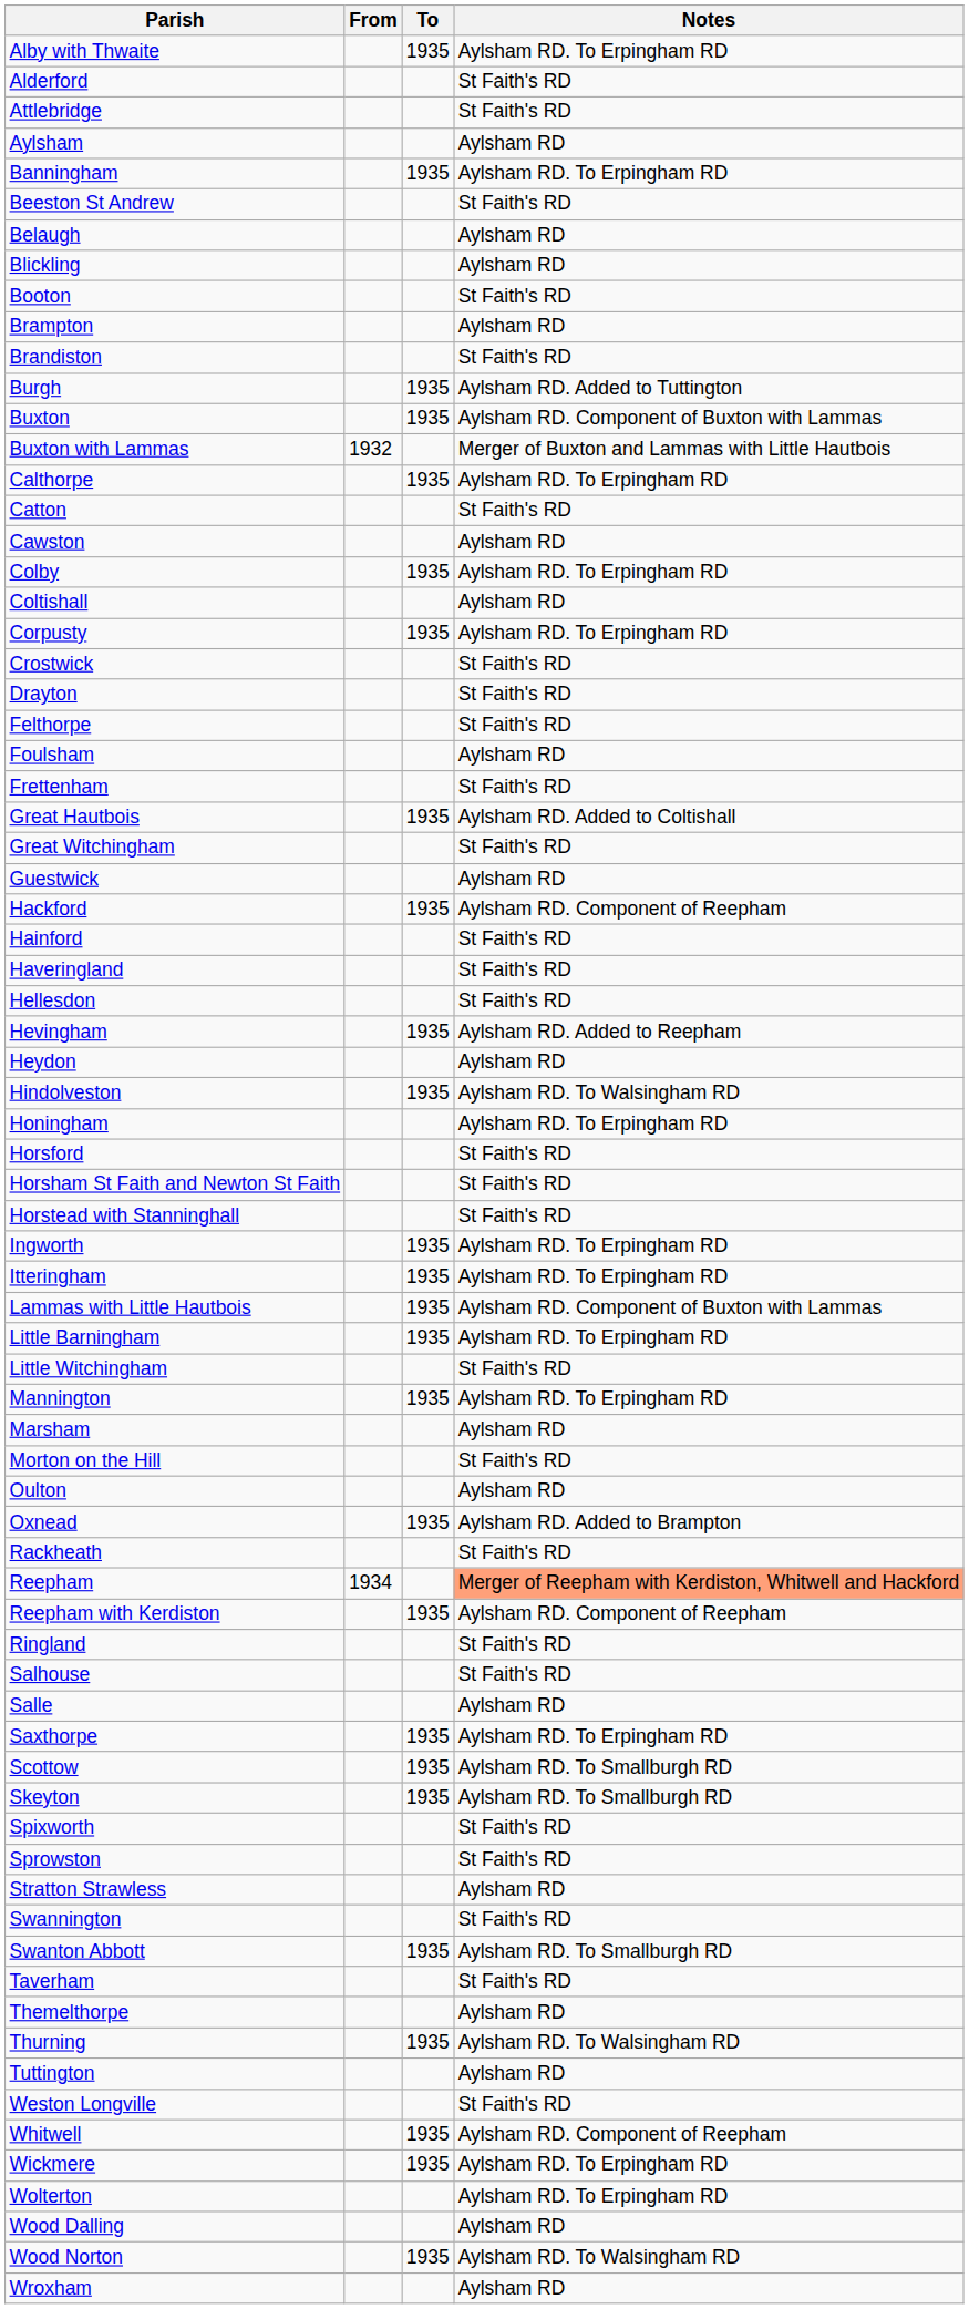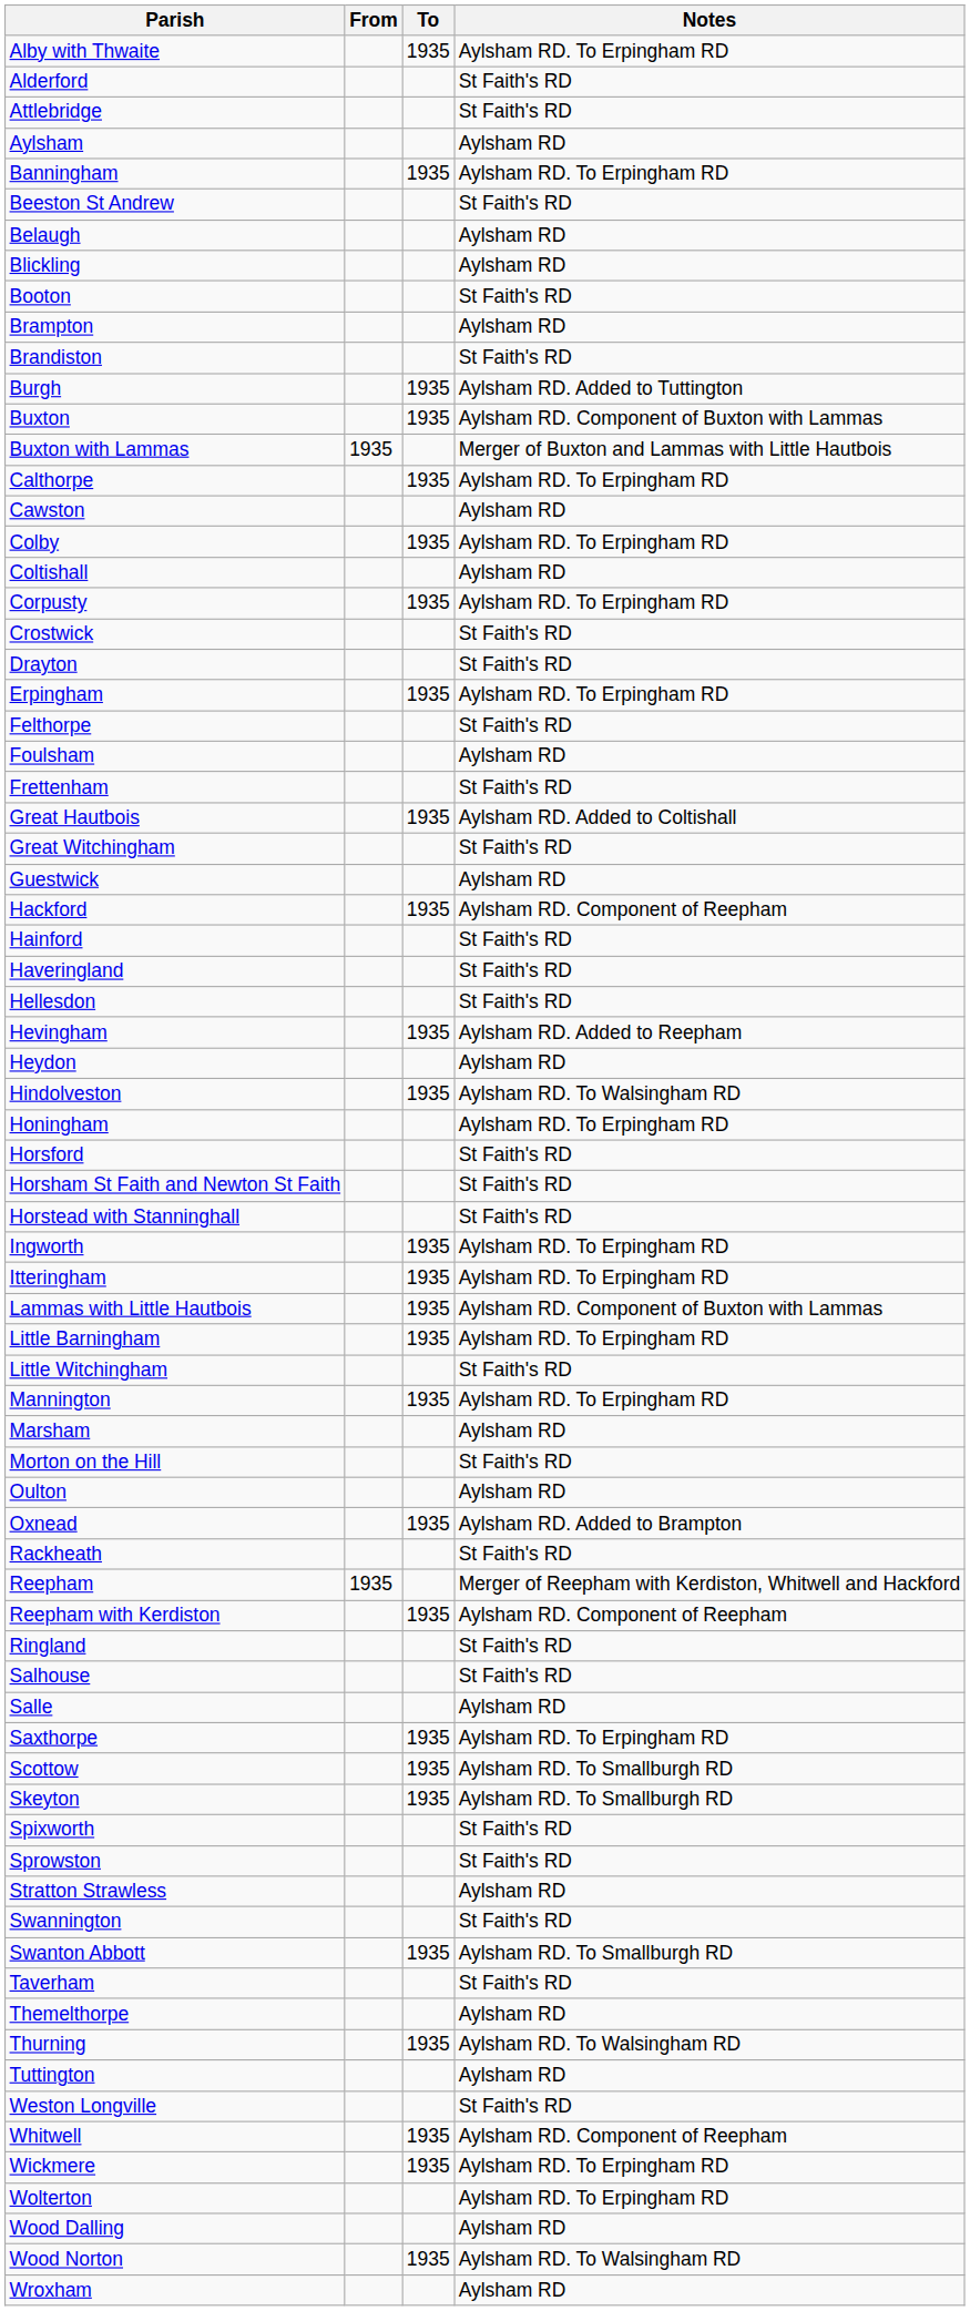Buxton with Lammas | From: 1932 -> 1935
- row: Catton | St Faith's RD
+ row: Erpingham | 1935 | Aylsham RD. To Erpingham RD
Reepham | From: 1934 -> 1935
Reepham | Notes: lightsalmon background -> no background
